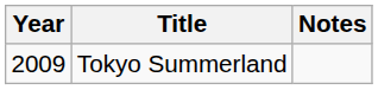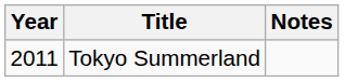Tokyo Summerland | Year: 2009 -> 2011
